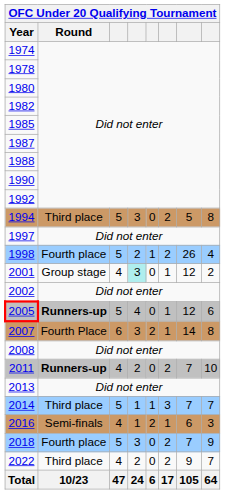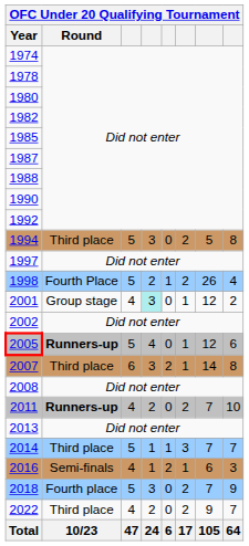1998 | Round: Fourth place -> Fourth Place
2007 | Round: Fourth Place -> Third place
